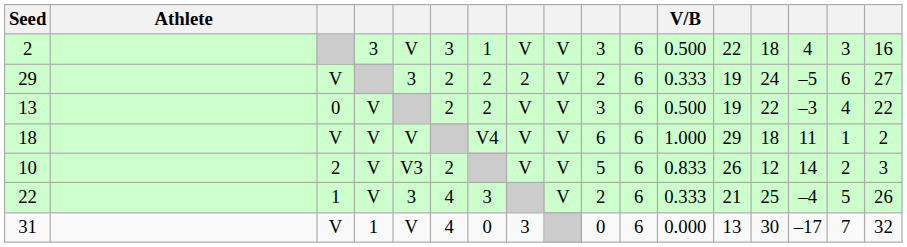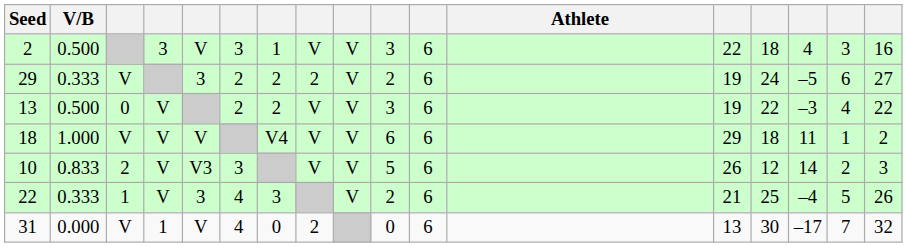columns swapped: Athlete <-> V/B
10 | column 6: 2 -> 3
31 | column 8: 3 -> 2
